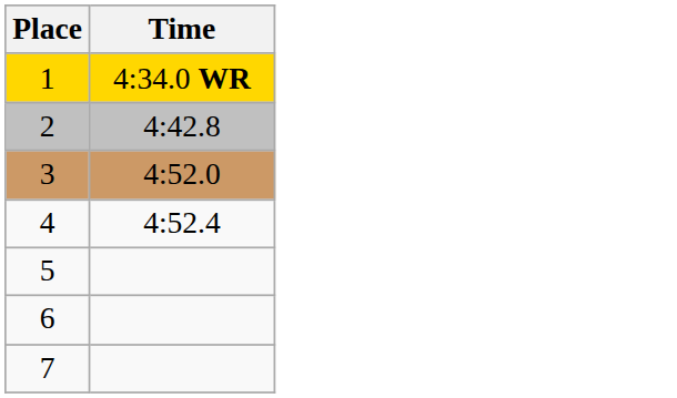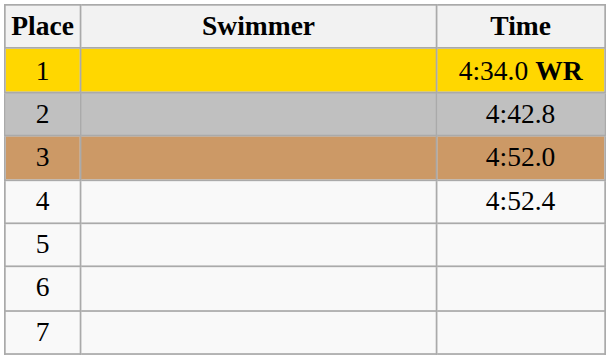+ column: Swimmer
